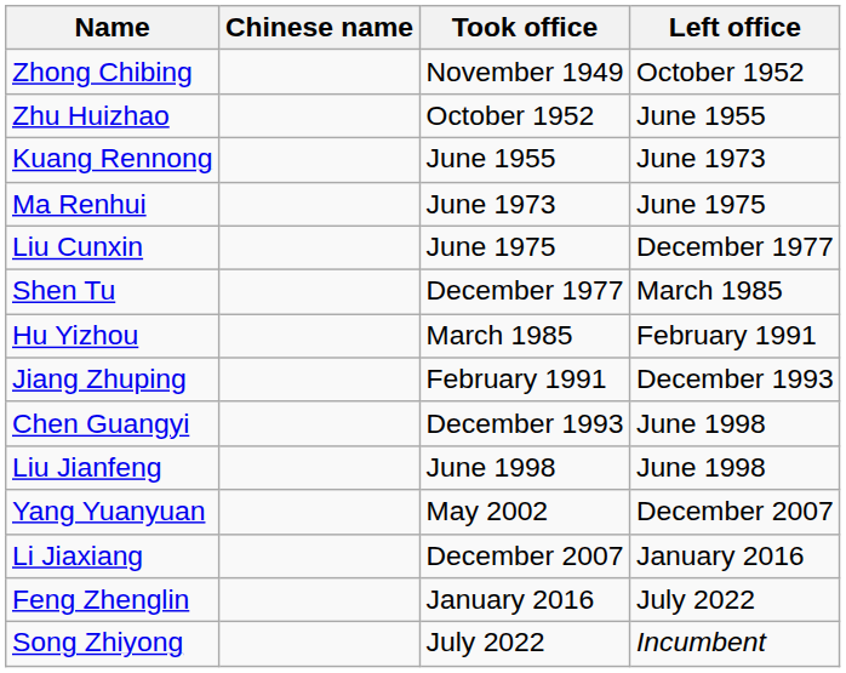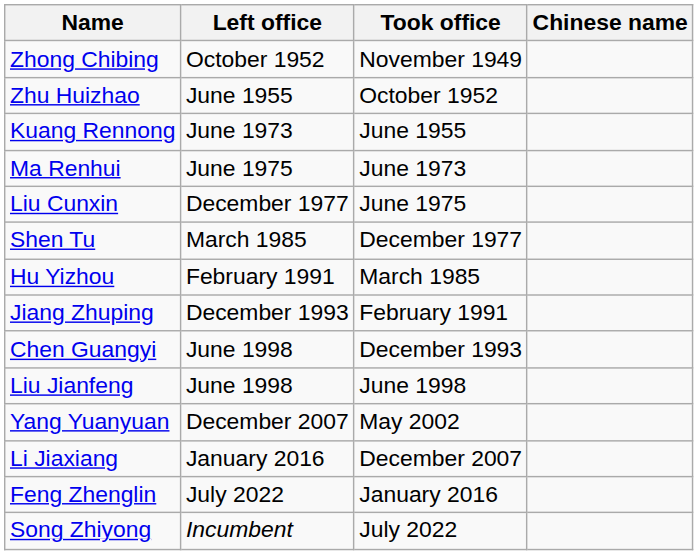columns swapped: Chinese name <-> Left office
